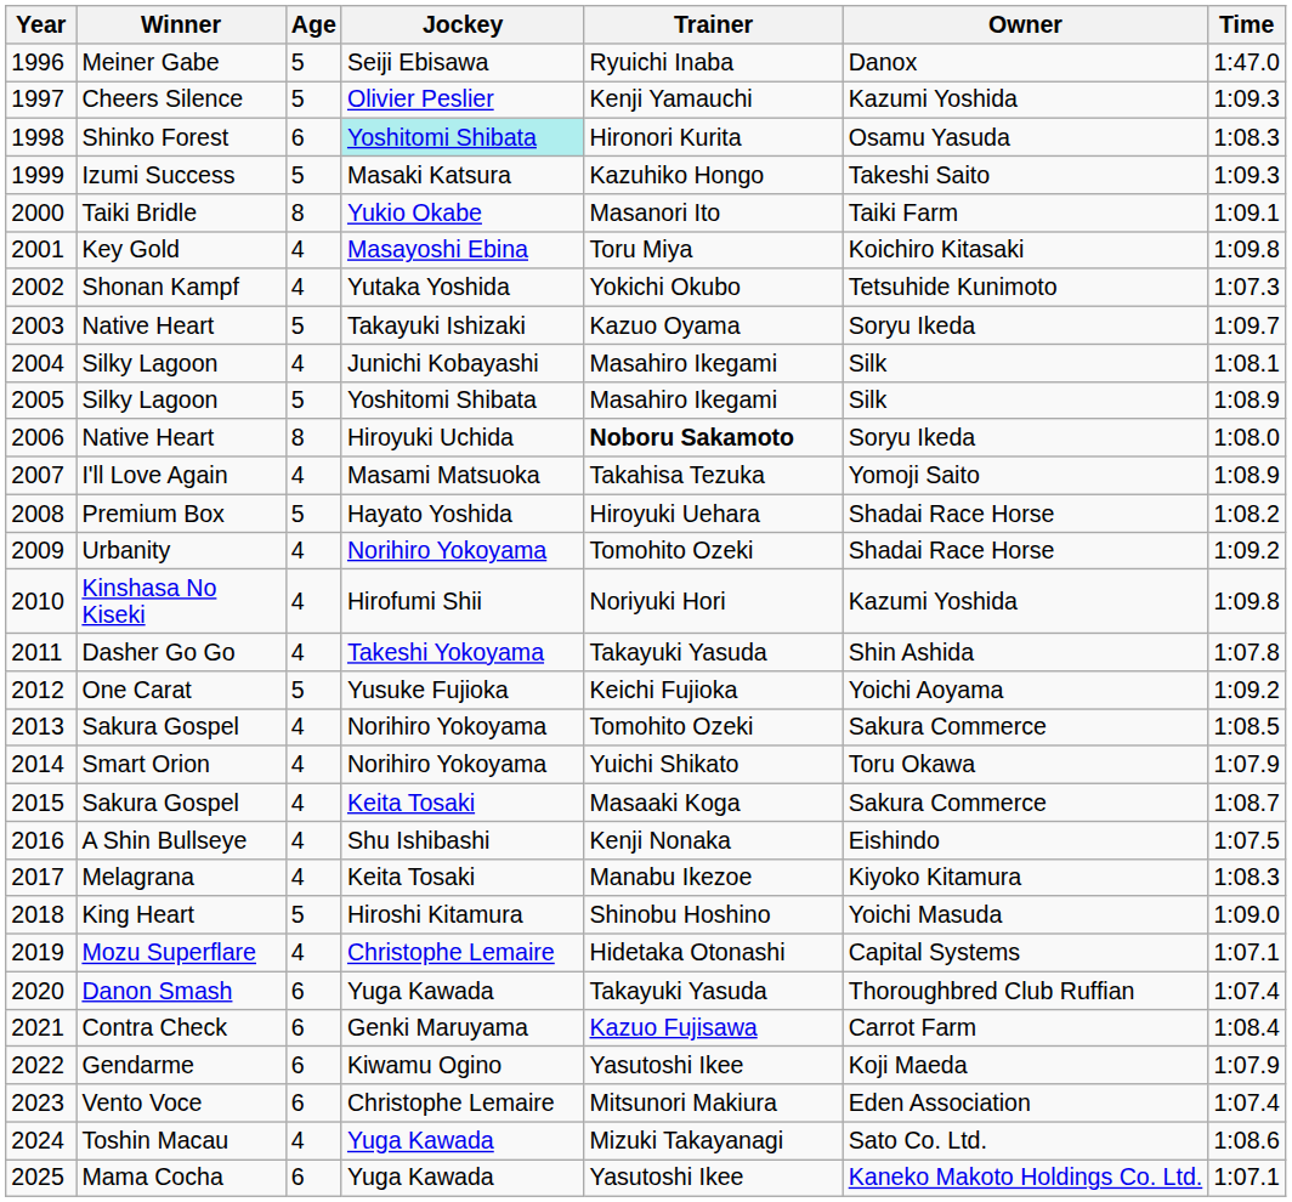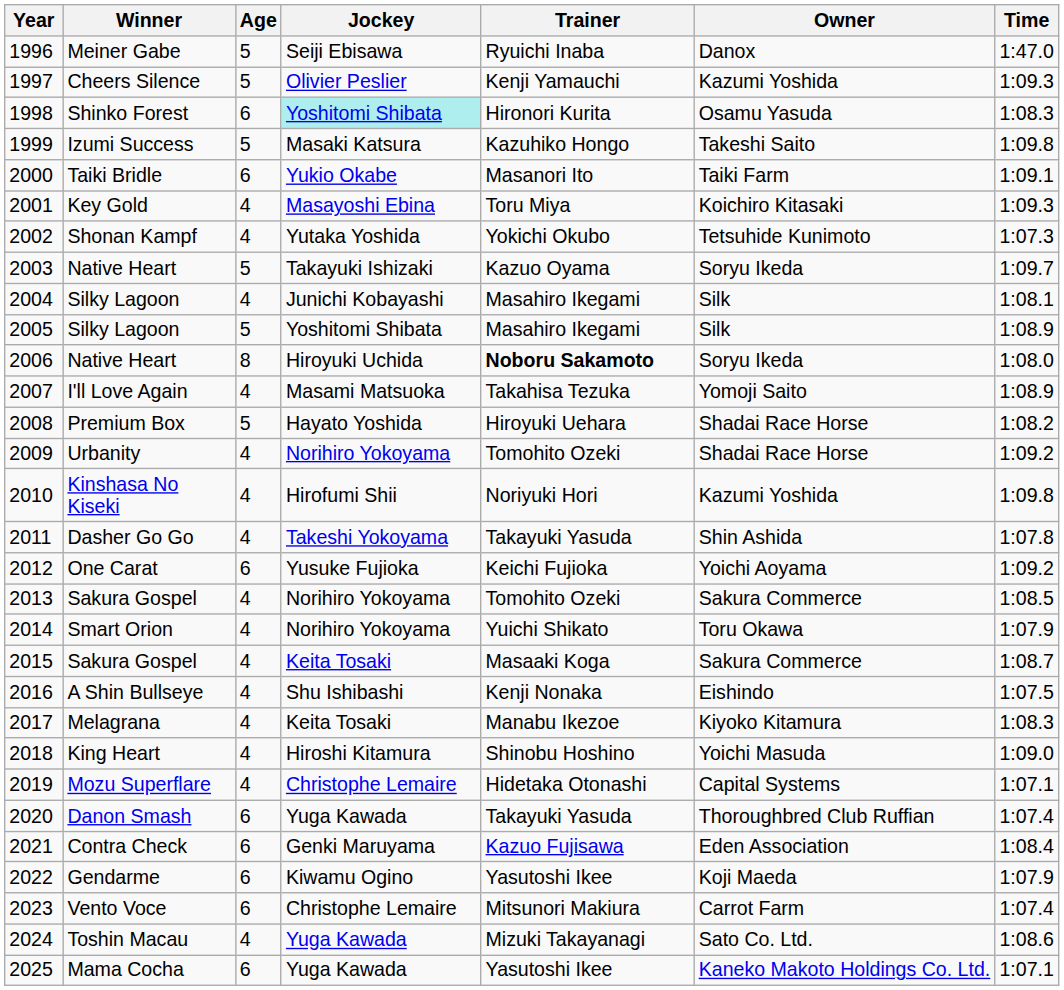Izumi Success | Time: 1:09.3 -> 1:09.8
Taiki Bridle | Age: 8 -> 6
Key Gold | Time: 1:09.8 -> 1:09.3
One Carat | Age: 5 -> 6
King Heart | Age: 5 -> 4
Contra Check | Owner: Carrot Farm -> Eden Association
Vento Voce | Owner: Eden Association -> Carrot Farm
